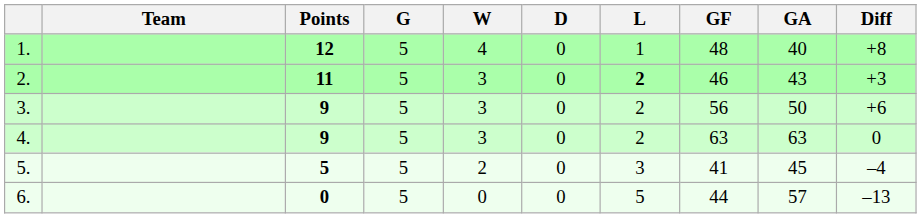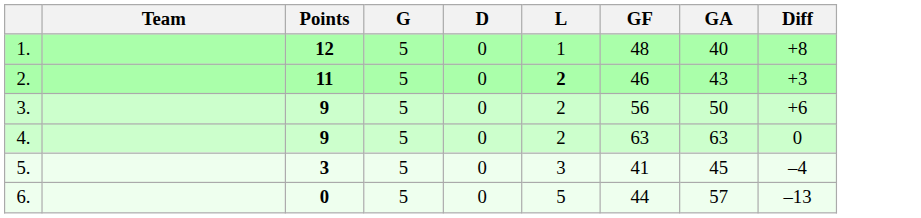- column: W | 4 | 3 | 3 | 3 | 2 | 0
5. | Points: 5 -> 3
